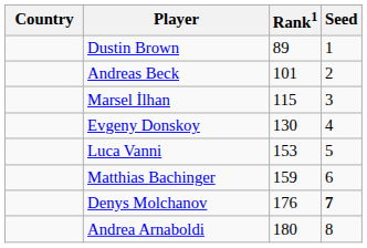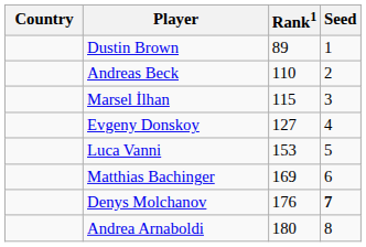Andreas Beck | Rank1: 101 -> 110
Evgeny Donskoy | Rank1: 130 -> 127
Matthias Bachinger | Rank1: 159 -> 169
